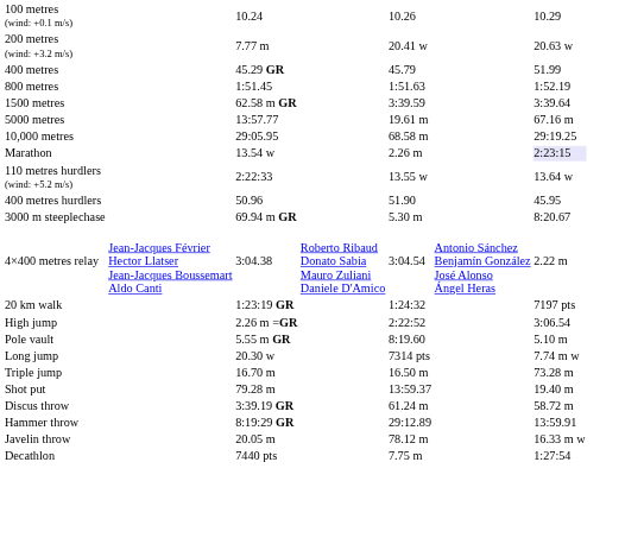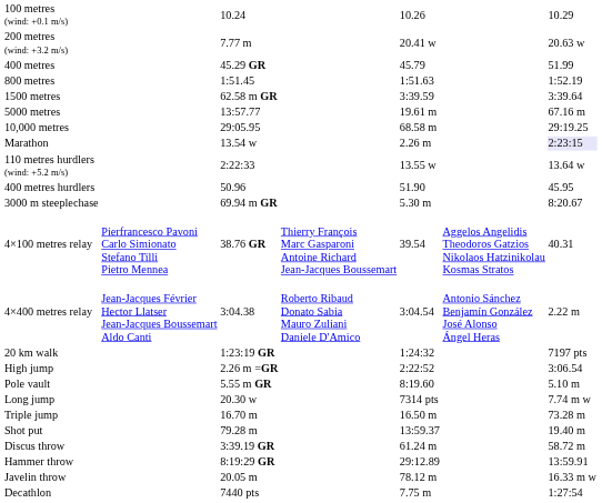+ row: 4×100 metres relay | Pierfrancesco Pavoni Carlo Simionato Stefano Tilli Pietro Mennea | 38.76 GR | Thierry François Marc Gasparoni Antoine Richard Jean-Jacques Boussemart | 39.54 | Aggelos Angelidis Theodoros Gatzios Nikolaos Hatzinikolau Kosmas Stratos | 40.31
